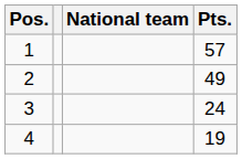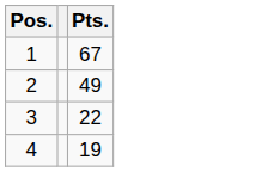- column: National team
1 | Pts.: 57 -> 67
3 | Pts.: 24 -> 22
